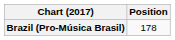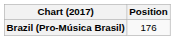Brazil (Pro-Música Brasil) | Position: 178 -> 176
